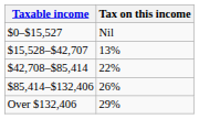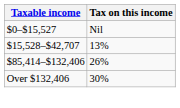- row: $42,708–$85,414 | 22%
Over $132,406 | Tax on this income: 29% -> 30%
